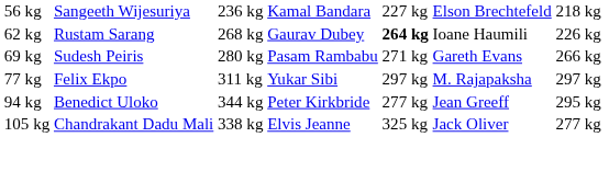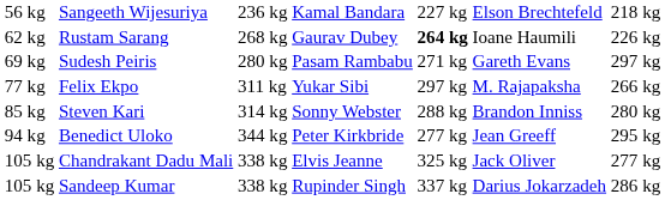Sudesh Peiris | column 7: 266 kg -> 297 kg
Felix Ekpo | column 7: 297 kg -> 266 kg
+ row: 85 kg | Steven Kari | 314 kg | Sonny Webster | 288 kg | Brandon Inniss | 280 kg
+ row: 105 kg | Sandeep Kumar | 338 kg | Rupinder Singh | 337 kg | Darius Jokarzadeh | 286 kg
